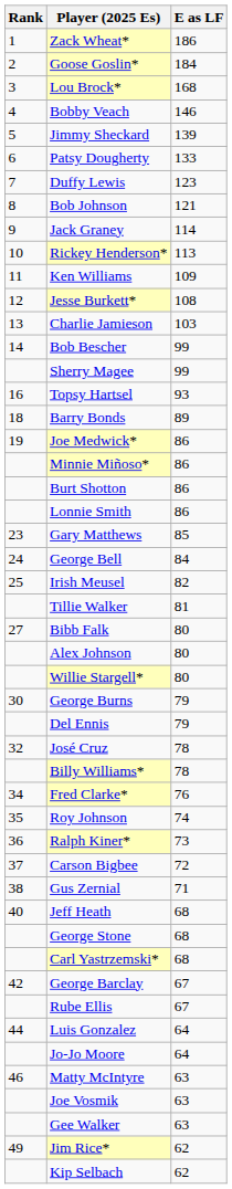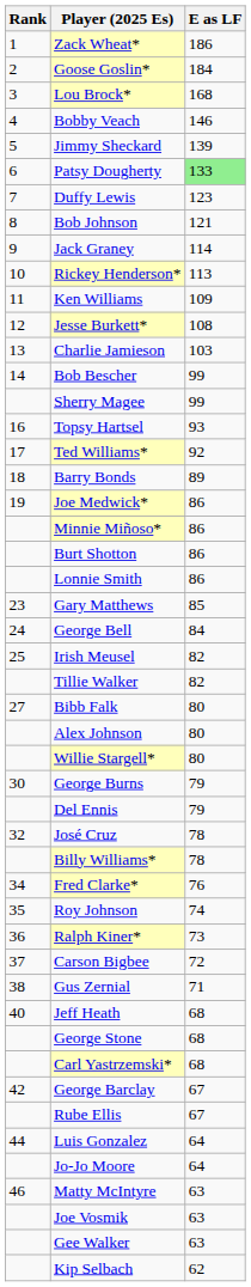Patsy Dougherty | E as LF: no background -> lightgreen background
+ row: 17 | Ted Williams* | 92
Tillie Walker | E as LF: 81 -> 82
- row: 49 | Jim Rice* | 62
